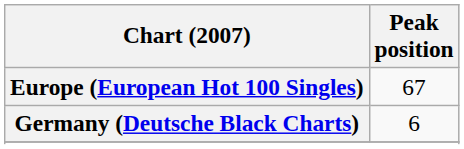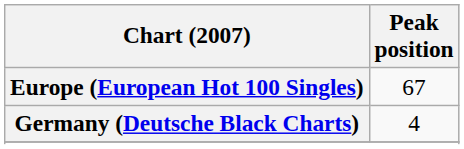Germany (Deutsche Black Charts) | Peak position: 6 -> 4
